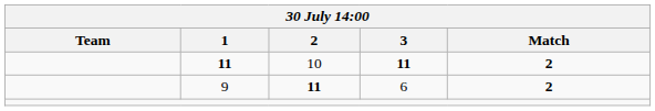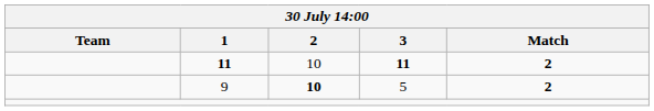9 | 2: 11 -> 10
9 | 3: 6 -> 5
